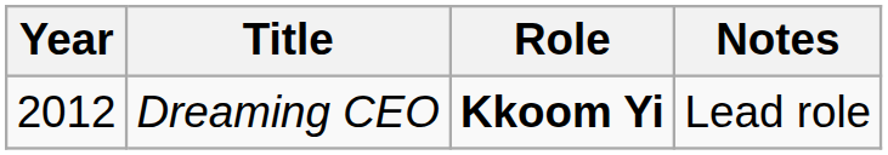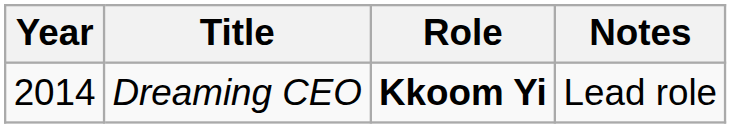Dreaming CEO | Year: 2012 -> 2014
